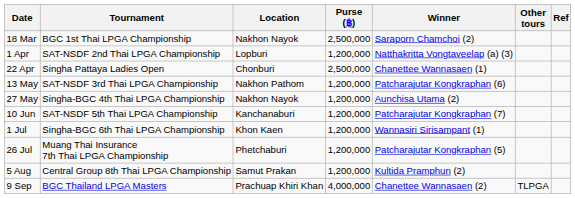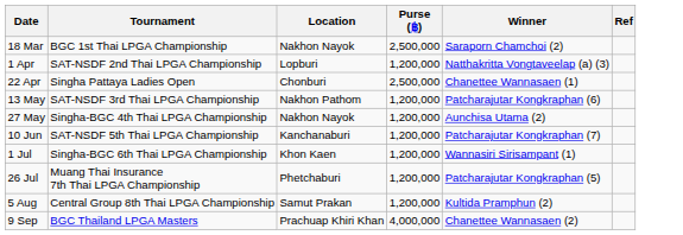- column: Other tours | TLPGA
